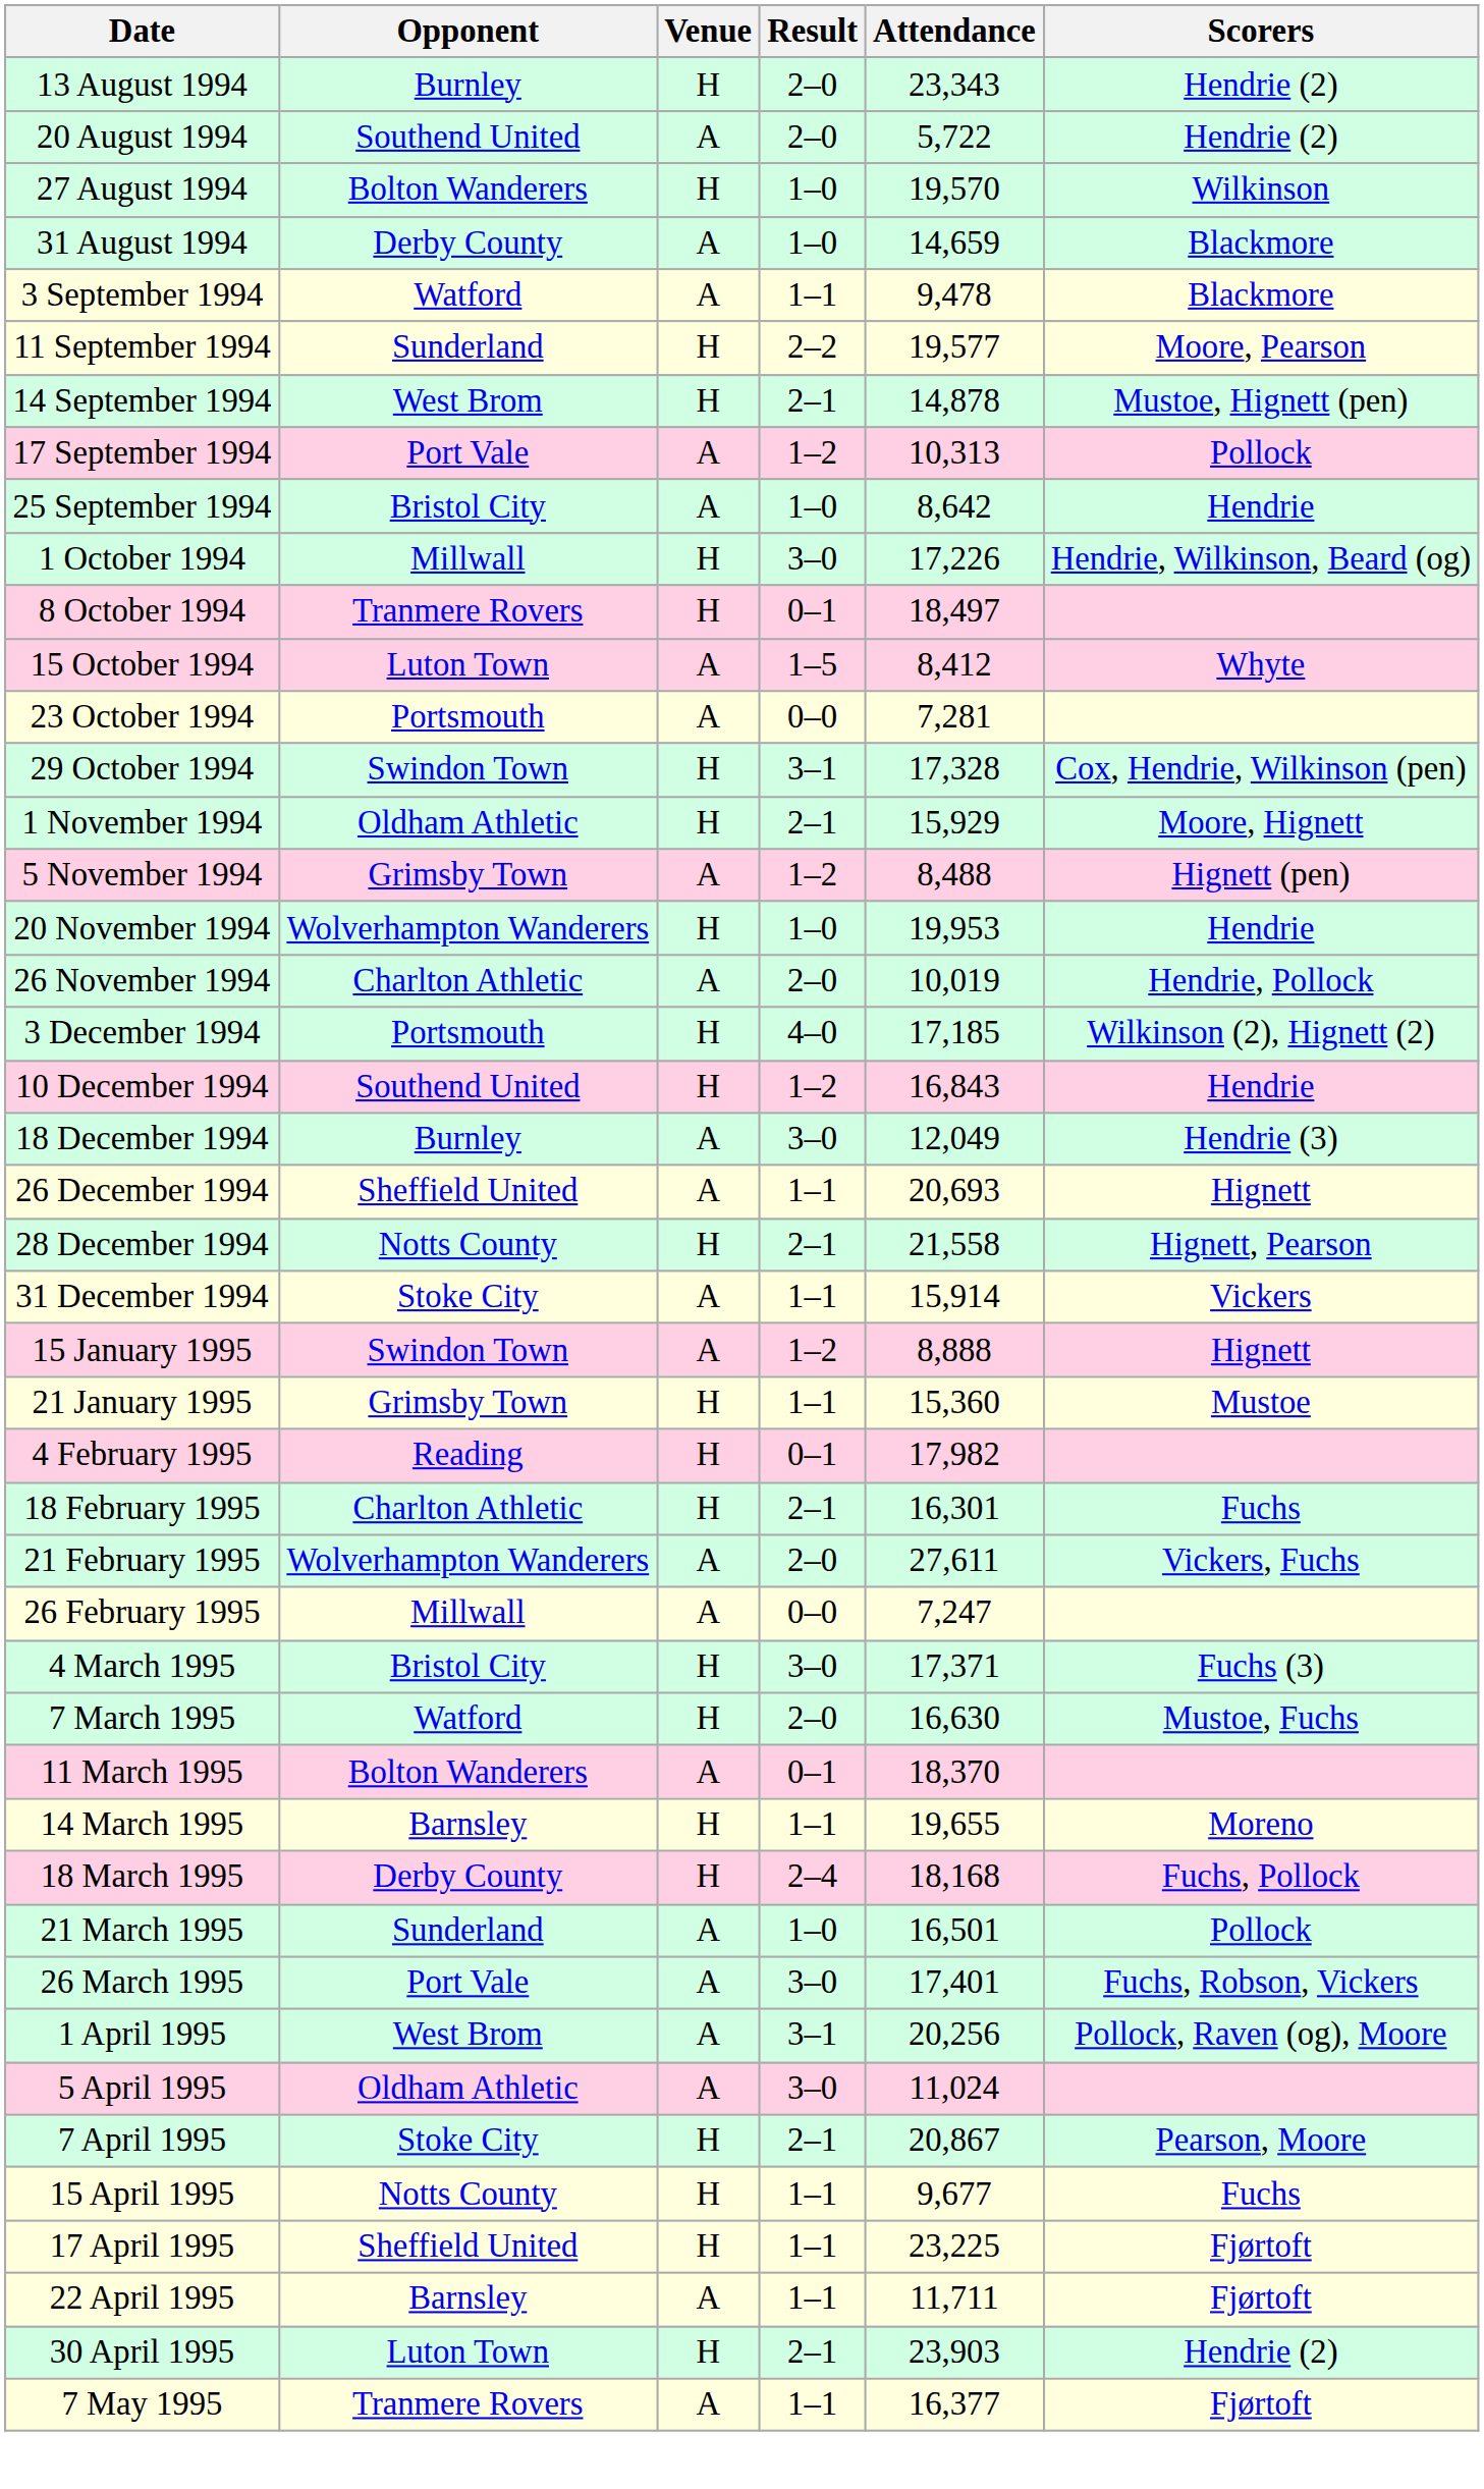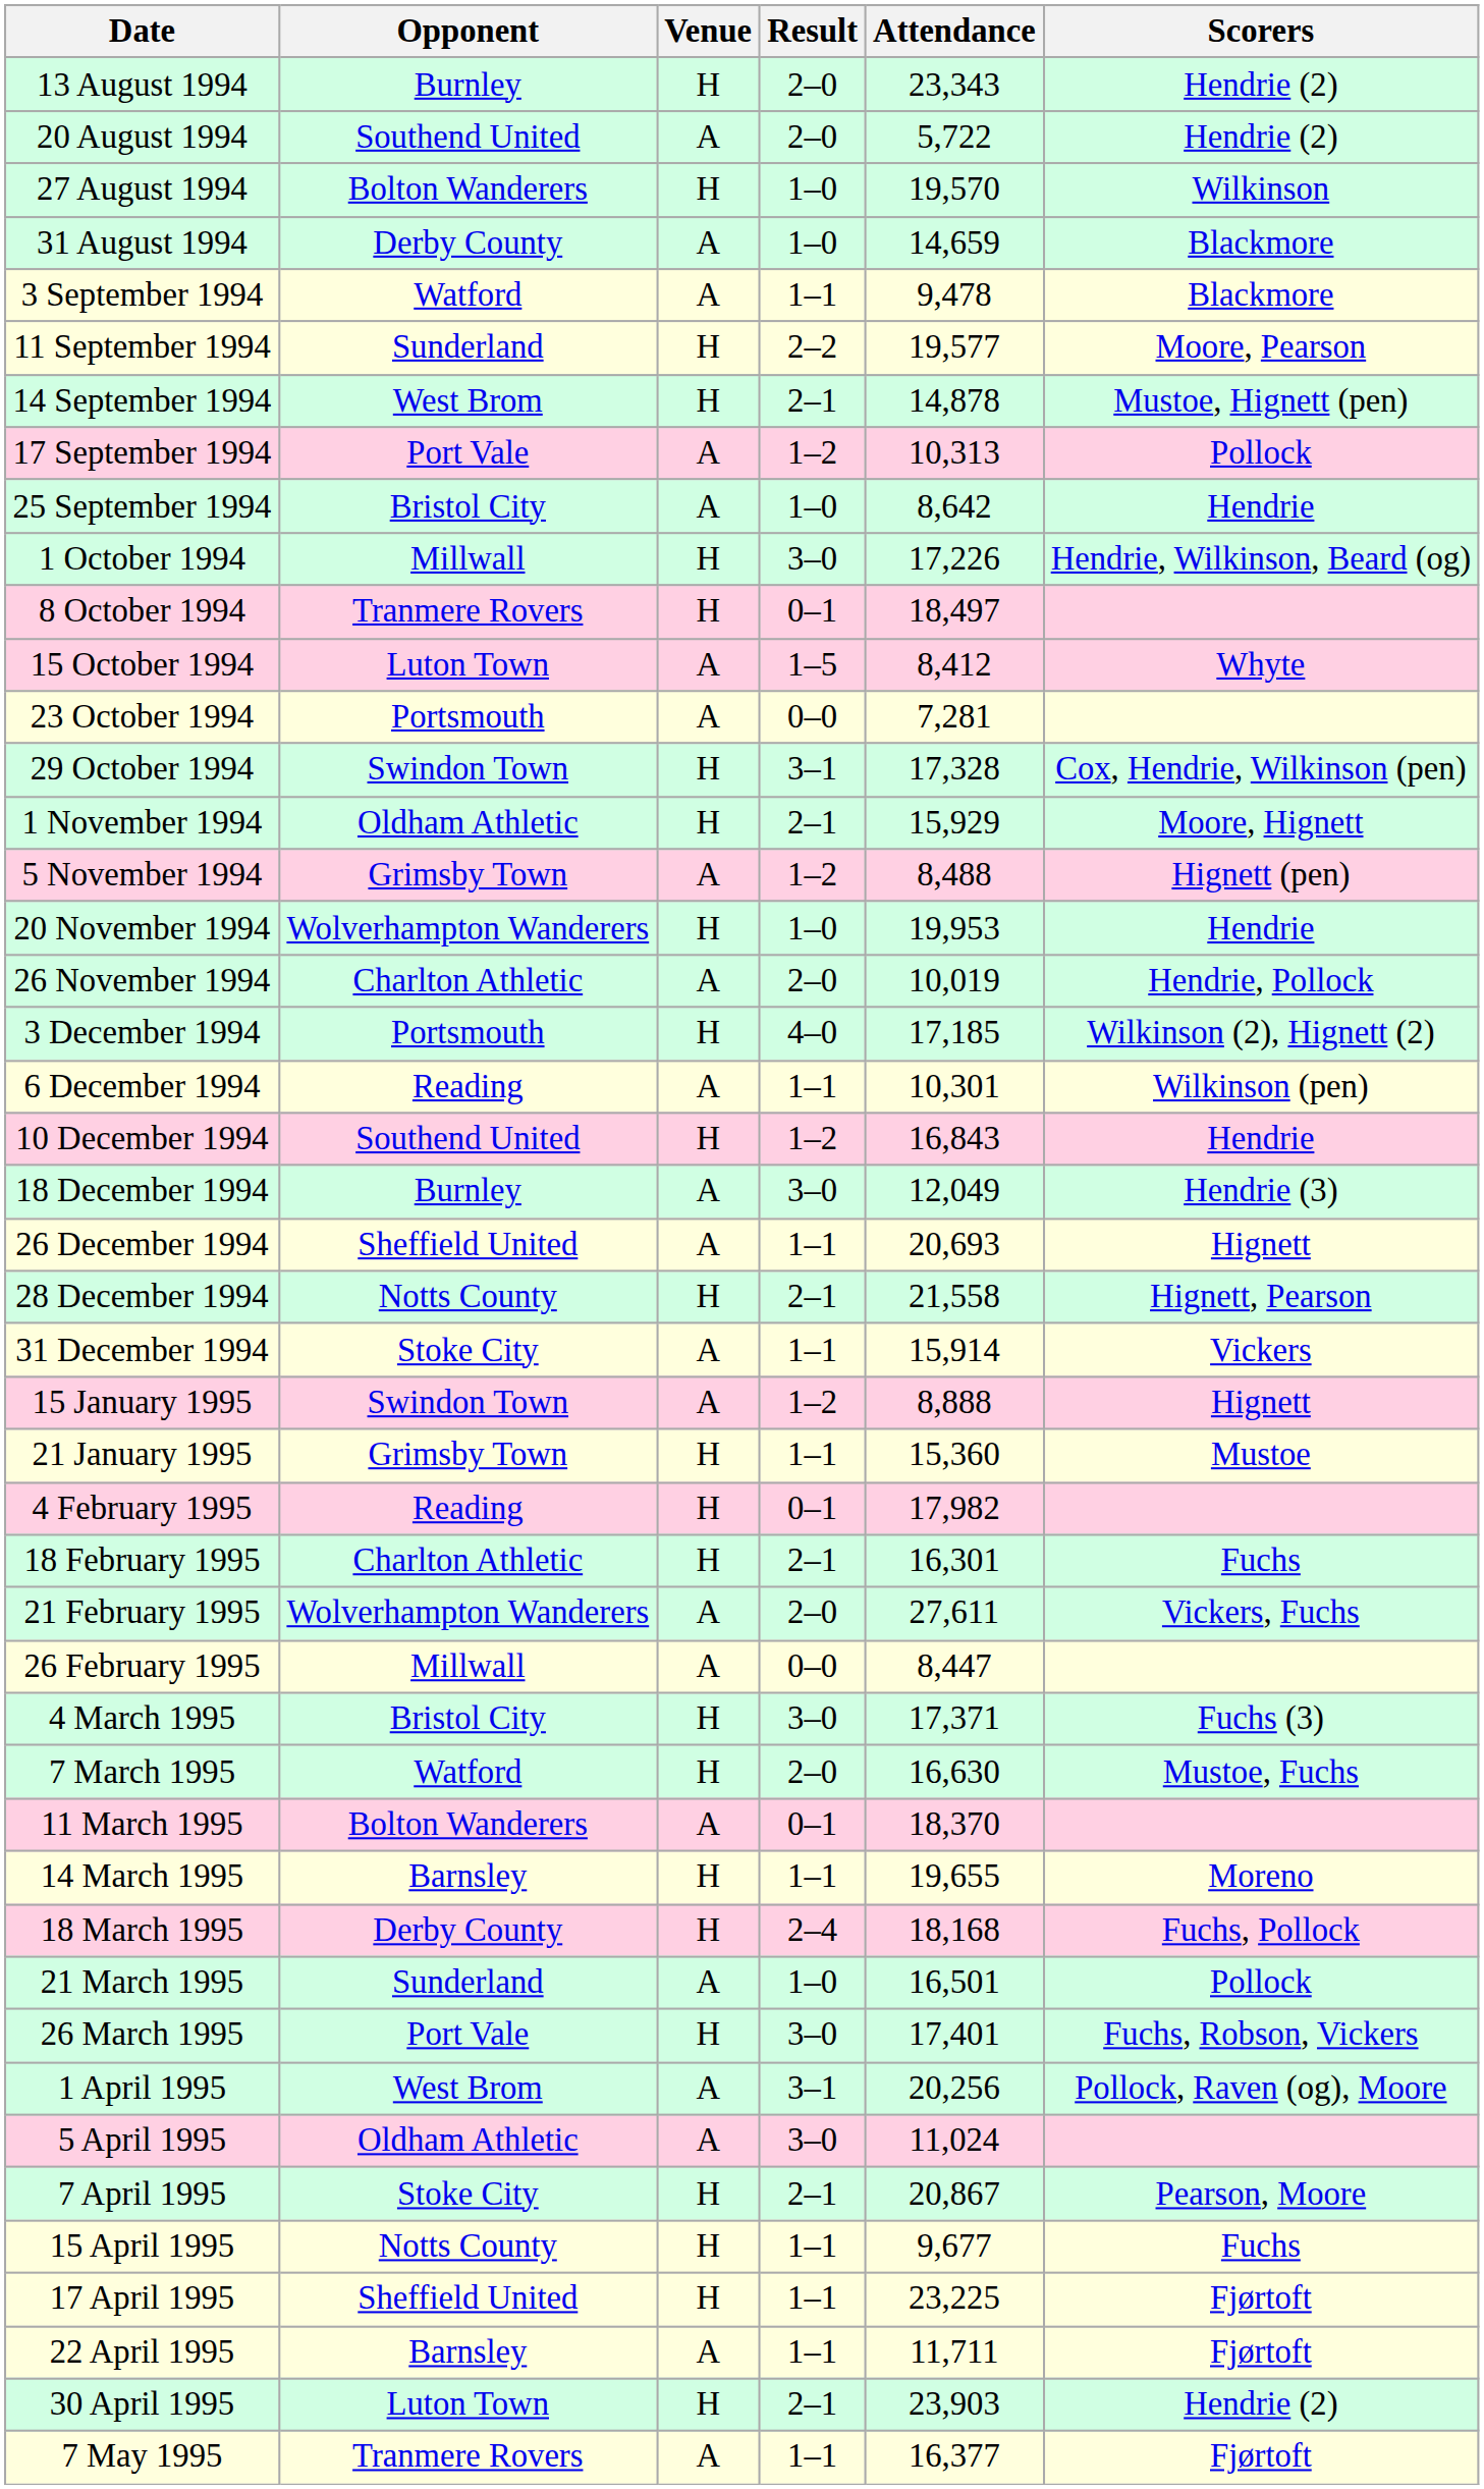+ row: 6 December 1994 | Reading | A | 1–1 | 10,301 | Wilkinson (pen)
26 February 1995 | Attendance: 7,247 -> 8,447
26 March 1995 | Venue: A -> H
